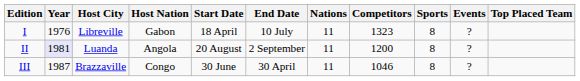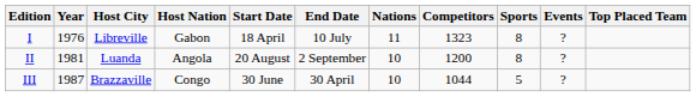II | Year: lavender background -> no background
II | Nations: 11 -> 10
III | Nations: 11 -> 10
III | Competitors: 1046 -> 1044
III | Sports: 8 -> 5
